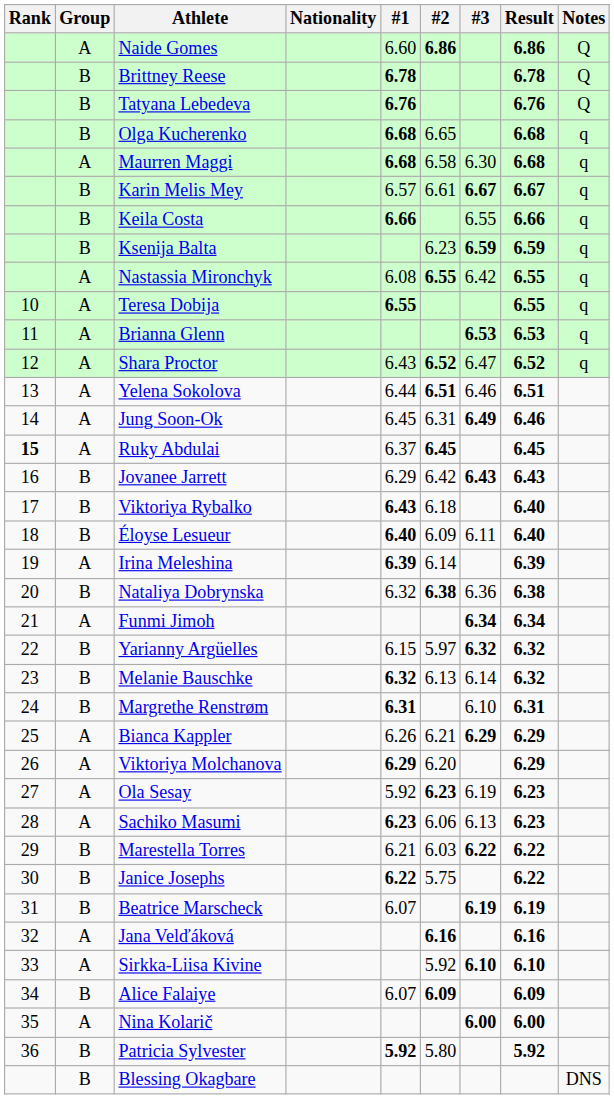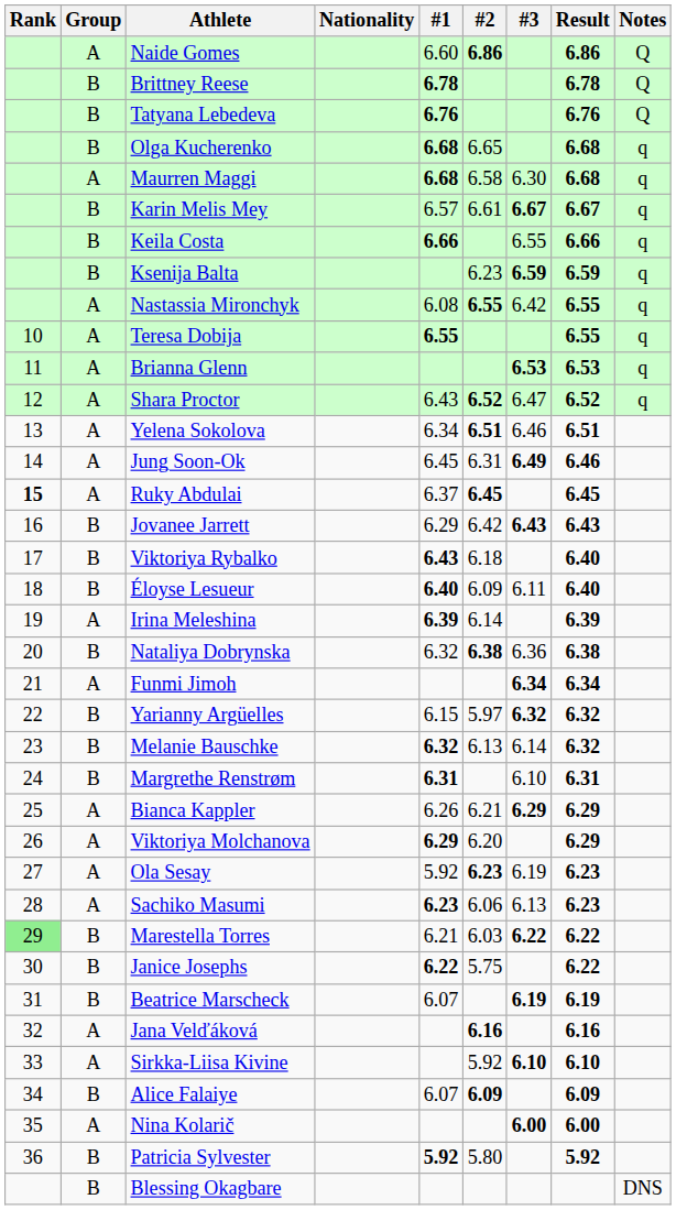Yelena Sokolova | #1: 6.44 -> 6.34
Marestella Torres | Rank: no background -> lightgreen background
